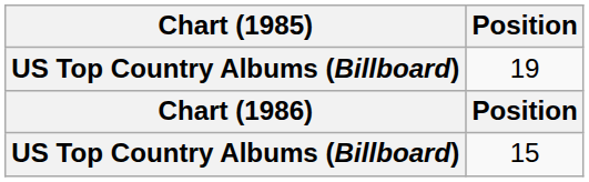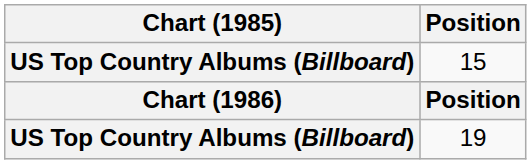rows swapped: 19 <-> 15
